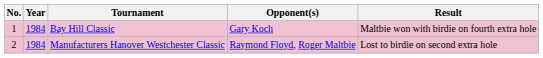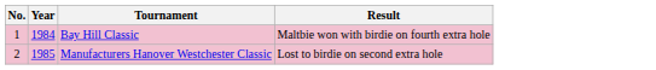- column: Opponent(s) | Gary Koch | Raymond Floyd, Roger Maltbie
Manufacturers Hanover Westchester Classic | Year: 1984 -> 1985
